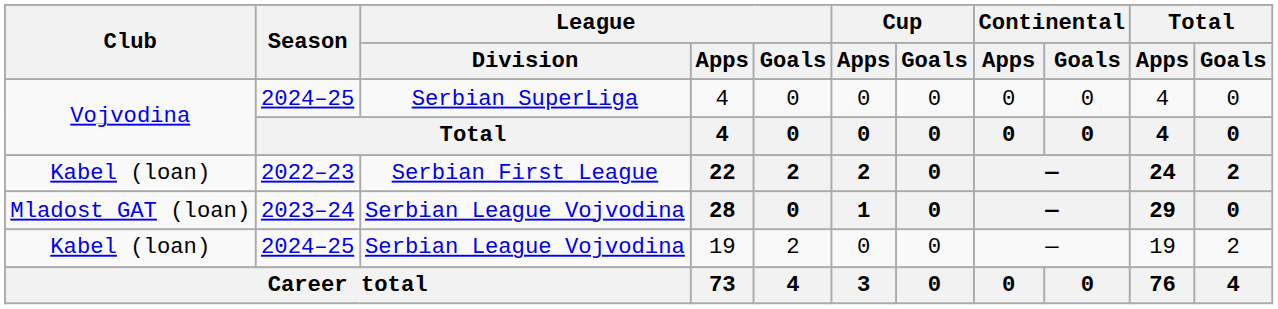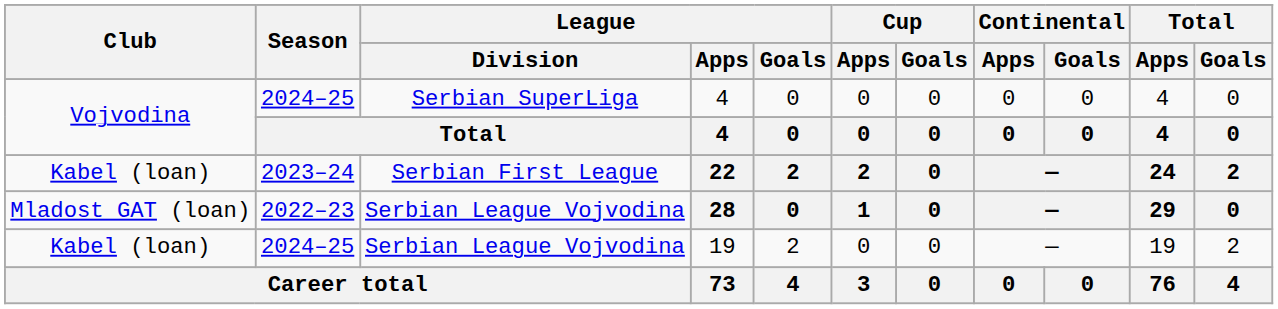22 | Season: 2022–23 -> 2023–24
28 | Season: 2023–24 -> 2022–23
